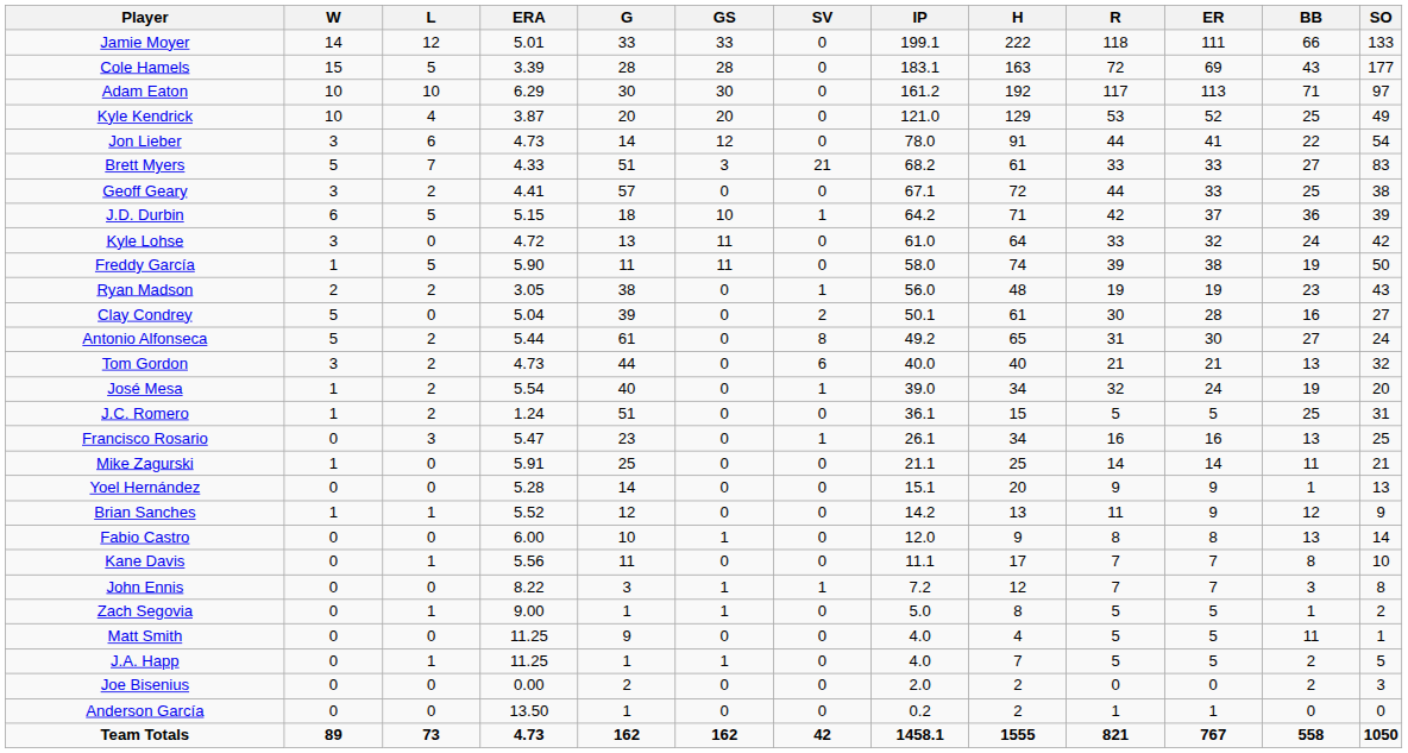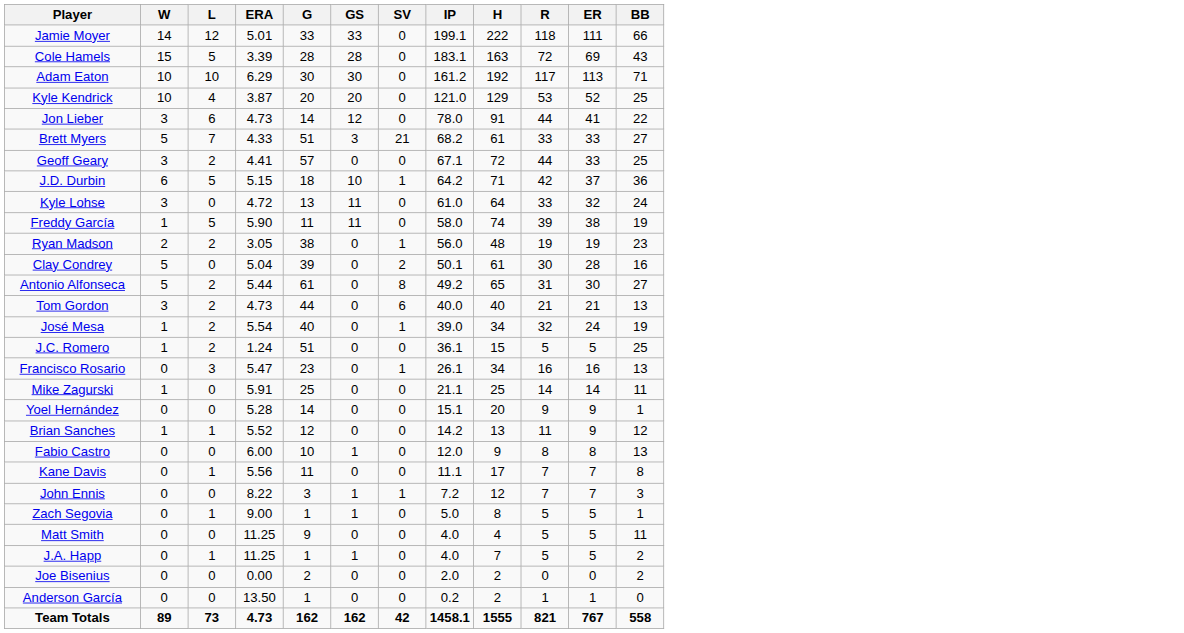- column: SO | 133 | 177 | 97 | 49 | 54 | 83 | 38 | 39 | 42 | 50 | 43 | 27 | 24 | 32 | 20 | 31 | 25 | 21 | 13 | 9 | 14 | 10 | 8 | 2 | 1 | 5 | 3 | 0 | 1050
